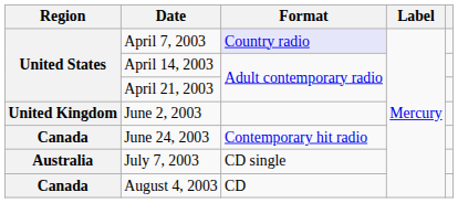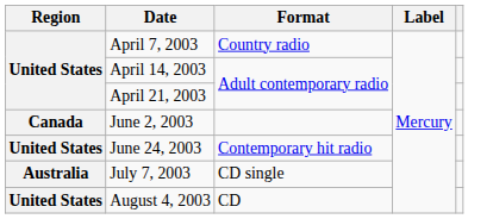April 7, 2003 | Format: lavender background -> no background
June 2, 2003 | Region: United Kingdom -> Canada
June 24, 2003 | Region: Canada -> United States
August 4, 2003 | Region: Canada -> United States
